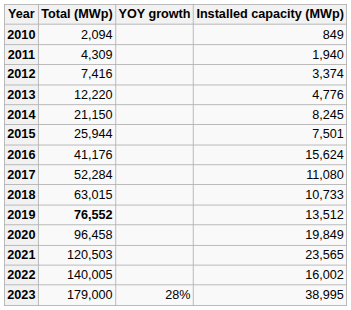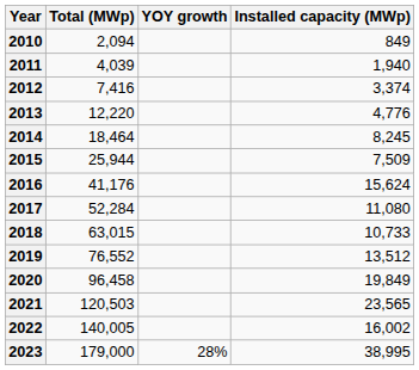2011 | Total (MWp): 4,309 -> 4,039
2014 | Total (MWp): 21,150 -> 18,464
2015 | Installed capacity (MWp): 7,501 -> 7,509
2019 | Total (MWp): bold -> normal
